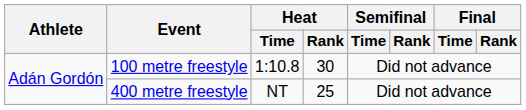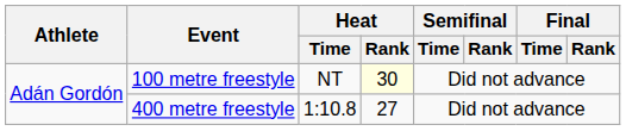100 metre freestyle | Heat / Time: 1:10.8 -> NT
100 metre freestyle | Heat / Rank: no background -> lightyellow background
400 metre freestyle | Heat / Time: NT -> 1:10.8
400 metre freestyle | Heat / Rank: 25 -> 27
